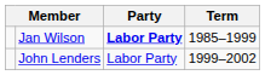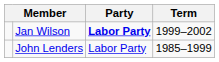Jan Wilson | Term: 1985–1999 -> 1999–2002
John Lenders | Term: 1999–2002 -> 1985–1999
